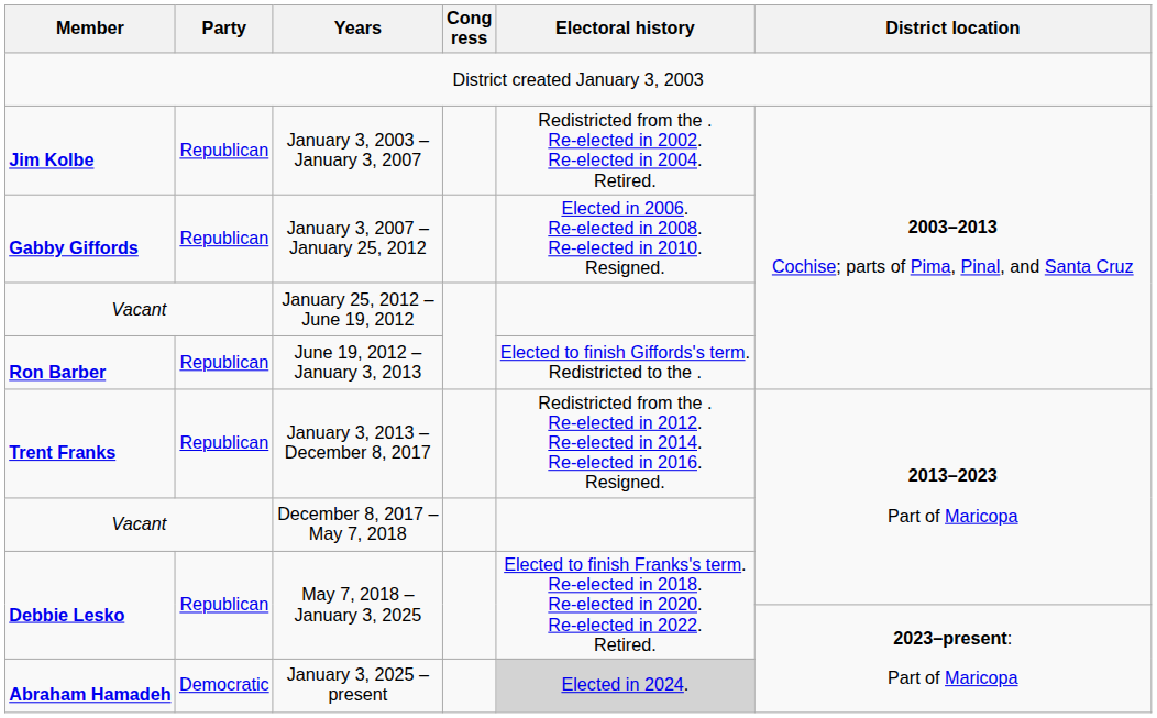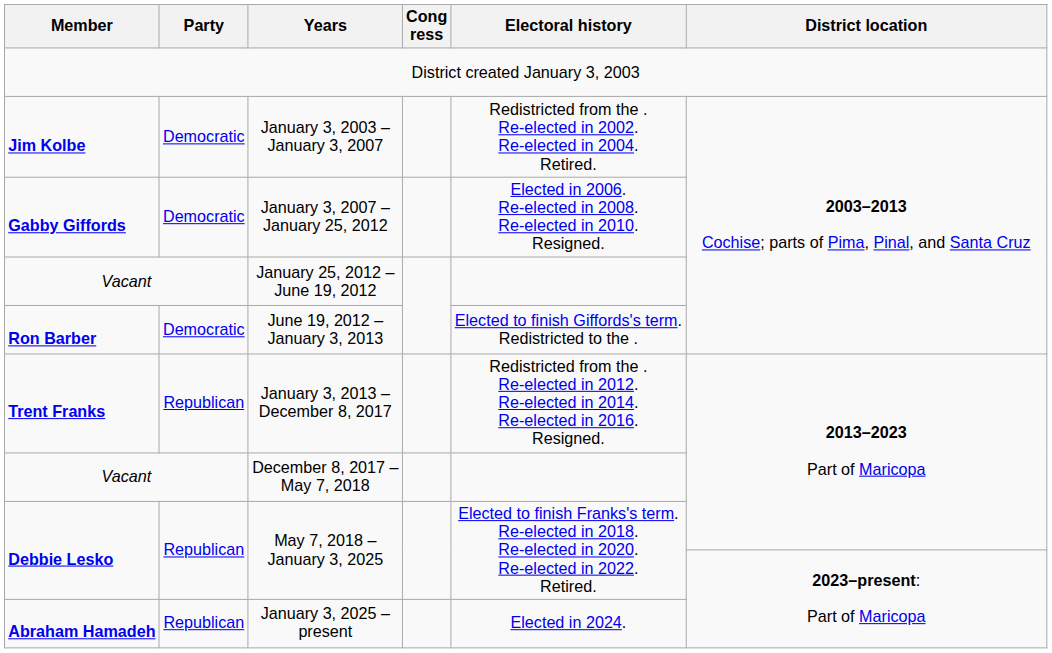January 3, 2003 – January 3, 2007 | Party: Republican -> Democratic
January 3, 2007 – January 25, 2012 | Party: Republican -> Democratic
June 19, 2012 – January 3, 2013 | Party: Republican -> Democratic
January 3, 2025 – present | Party: Democratic -> Republican
January 3, 2025 – present | Electoral history: lightgrey background -> no background
